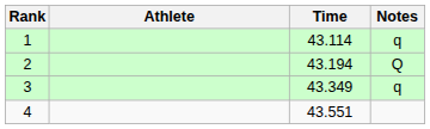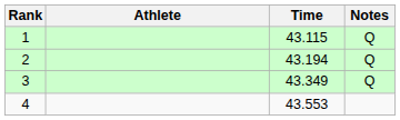1 | Time: 43.114 -> 43.115
1 | Notes: q -> Q
3 | Notes: q -> Q
4 | Time: 43.551 -> 43.553
